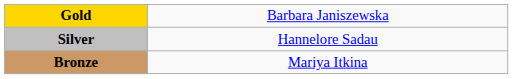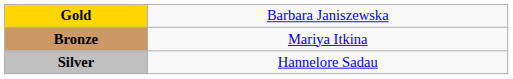rows swapped: Silver <-> Bronze
